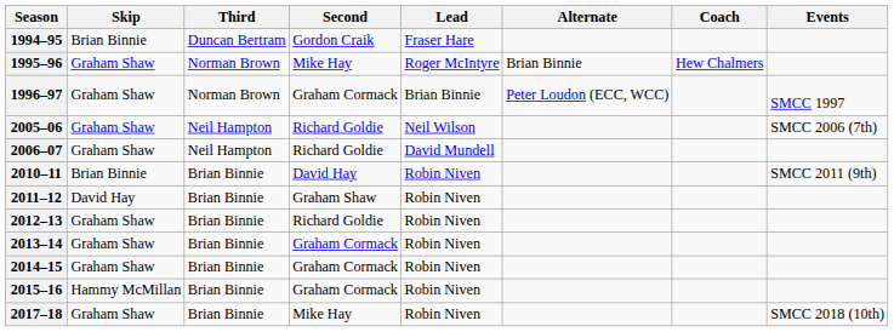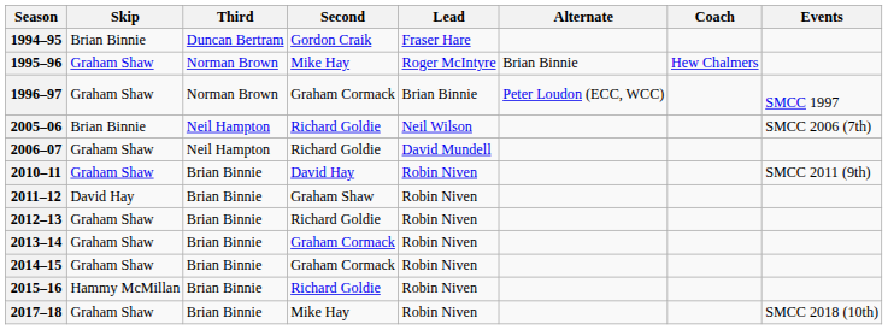2005–06 | Skip: Graham Shaw -> Brian Binnie
2010–11 | Skip: Brian Binnie -> Graham Shaw
2015–16 | Second: Graham Cormack -> Richard Goldie
